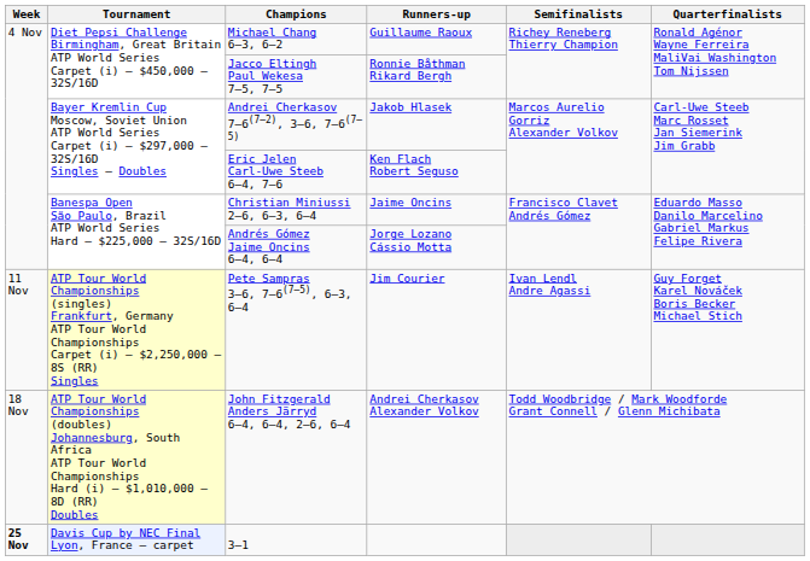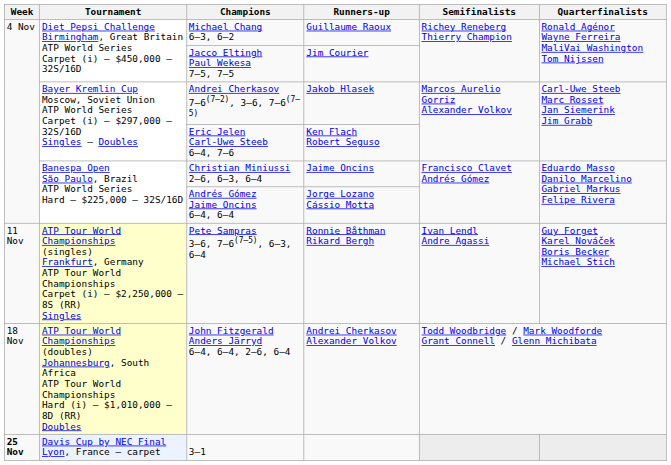Jacco Eltingh Paul Wekesa 7–5, 7–5 | Runners-up: Ronnie Båthman Rikard Bergh -> Jim Courier
Pete Sampras 3–6, 7–6(7–5), 6–3, 6–4 | Runners-up: Jim Courier -> Ronnie Båthman Rikard Bergh
